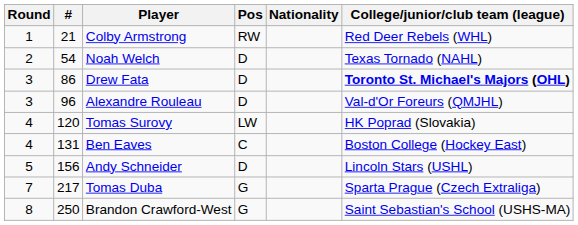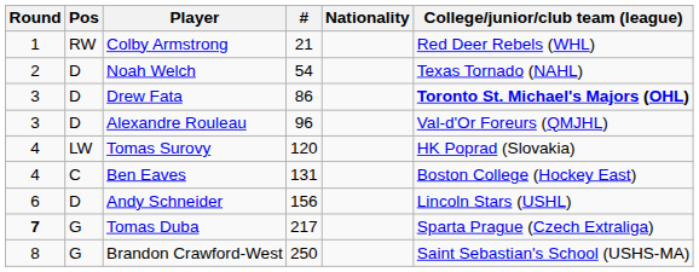columns swapped: # <-> Pos
Andy Schneider | Round: 5 -> 6
Tomas Duba | Round: normal -> bold
